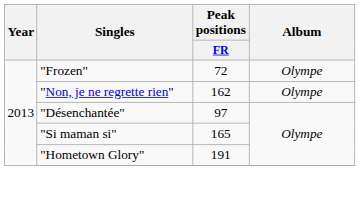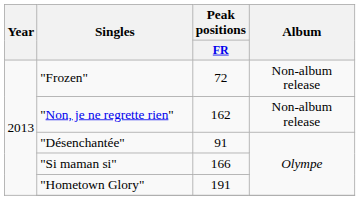"Frozen" | Album: Olympe -> Non-album release
"Non, je ne regrette rien" | Album: Olympe -> Non-album release
"Désenchantée" | Peak positions / FR: 97 -> 91
"Si maman si" | Peak positions / FR: 165 -> 166
